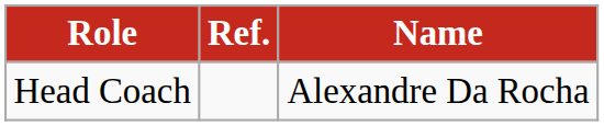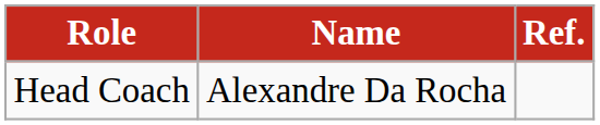columns swapped: Name <-> Ref.
